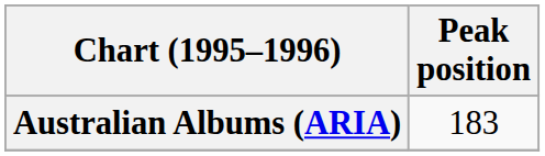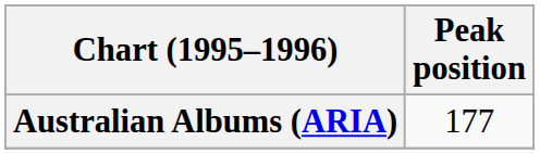Australian Albums (ARIA) | Peak position: 183 -> 177
